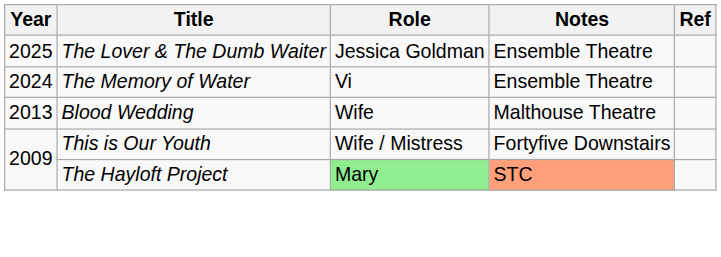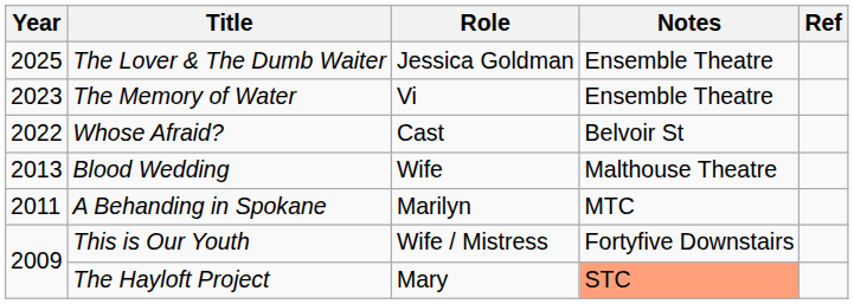The Memory of Water | Year: 2024 -> 2023
+ row: 2022 | Whose Afraid? | Cast | Belvoir St
+ row: 2011 | A Behanding in Spokane | Marilyn | MTC
The Hayloft Project | Role: lightgreen background -> no background
